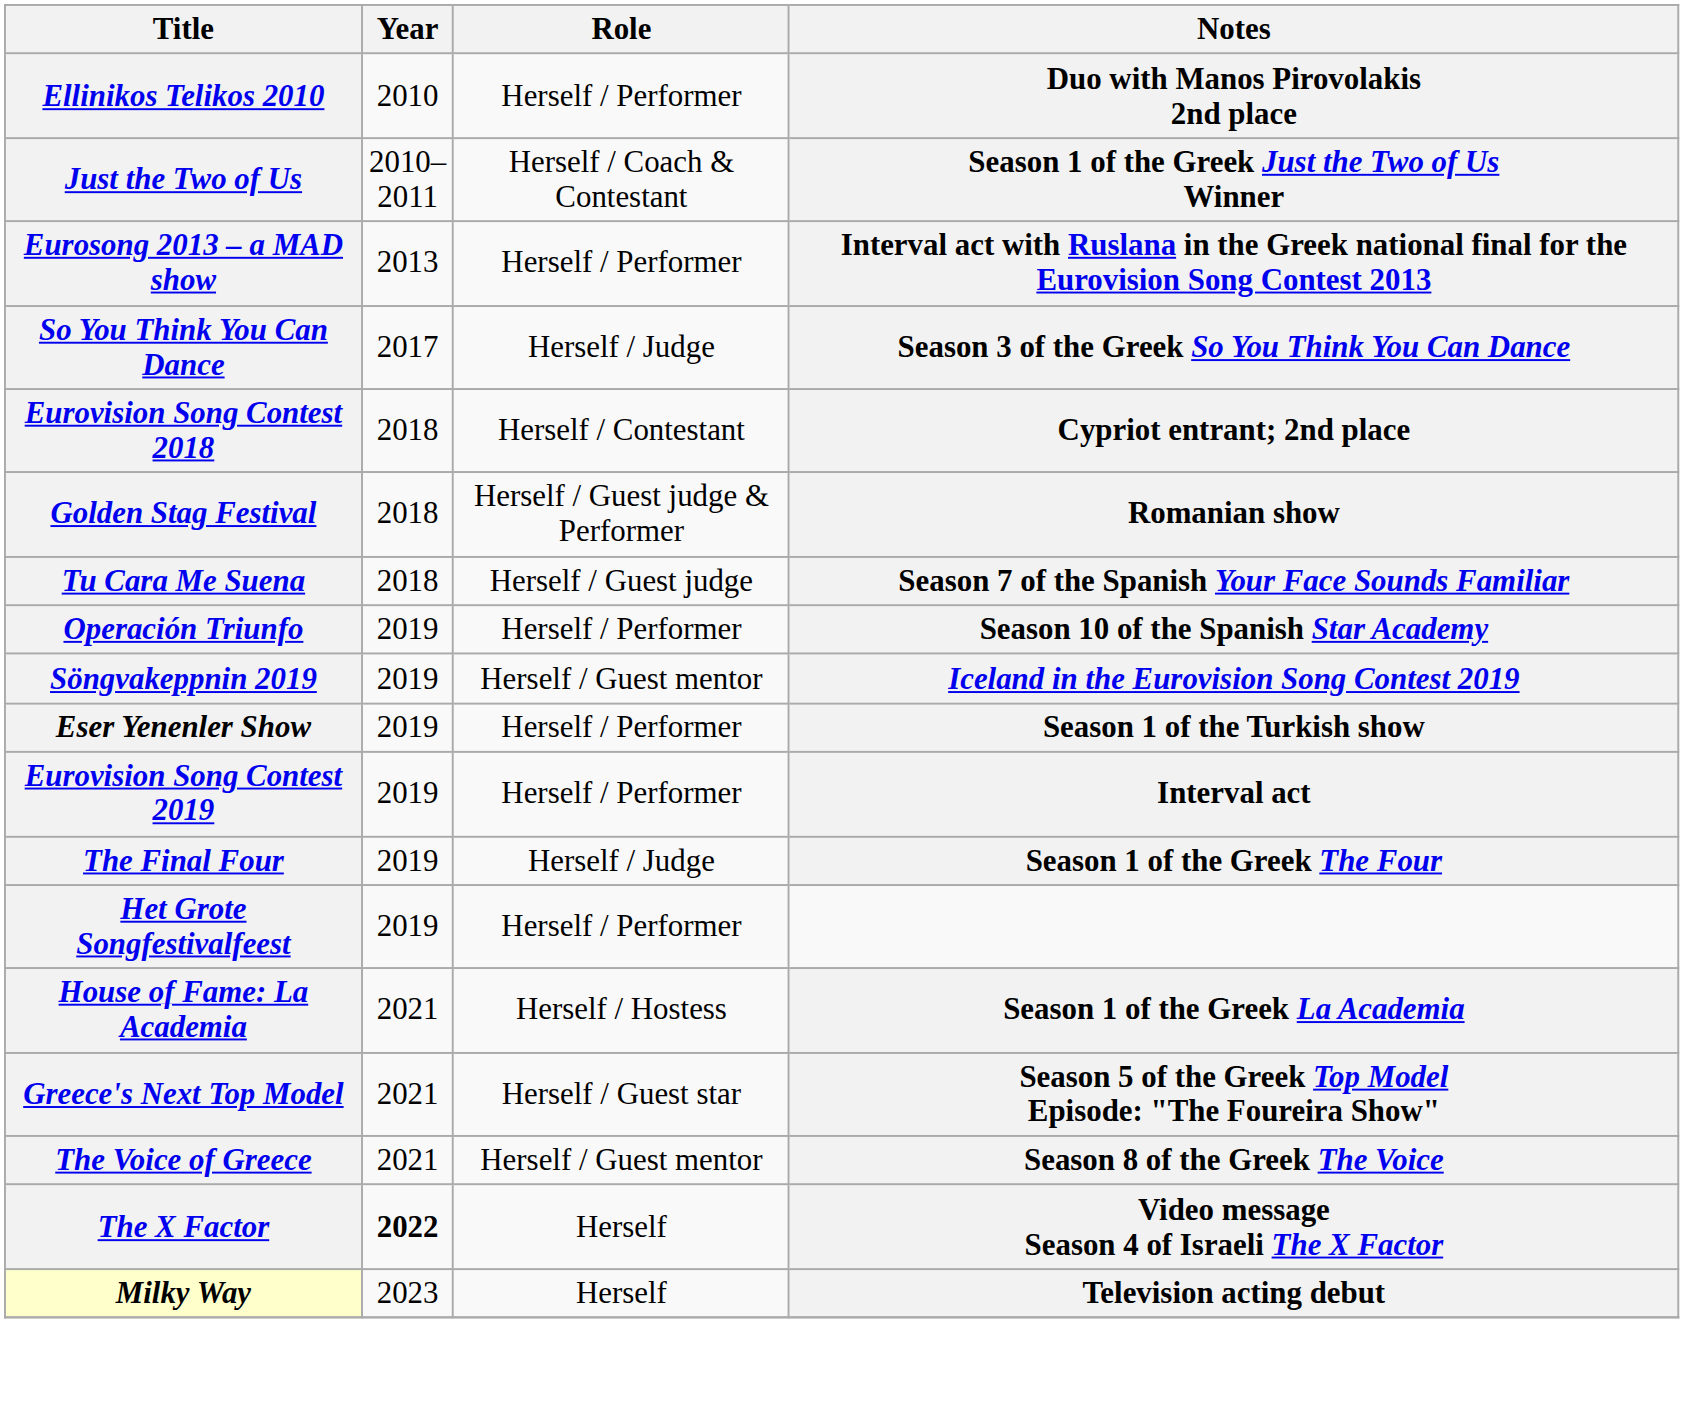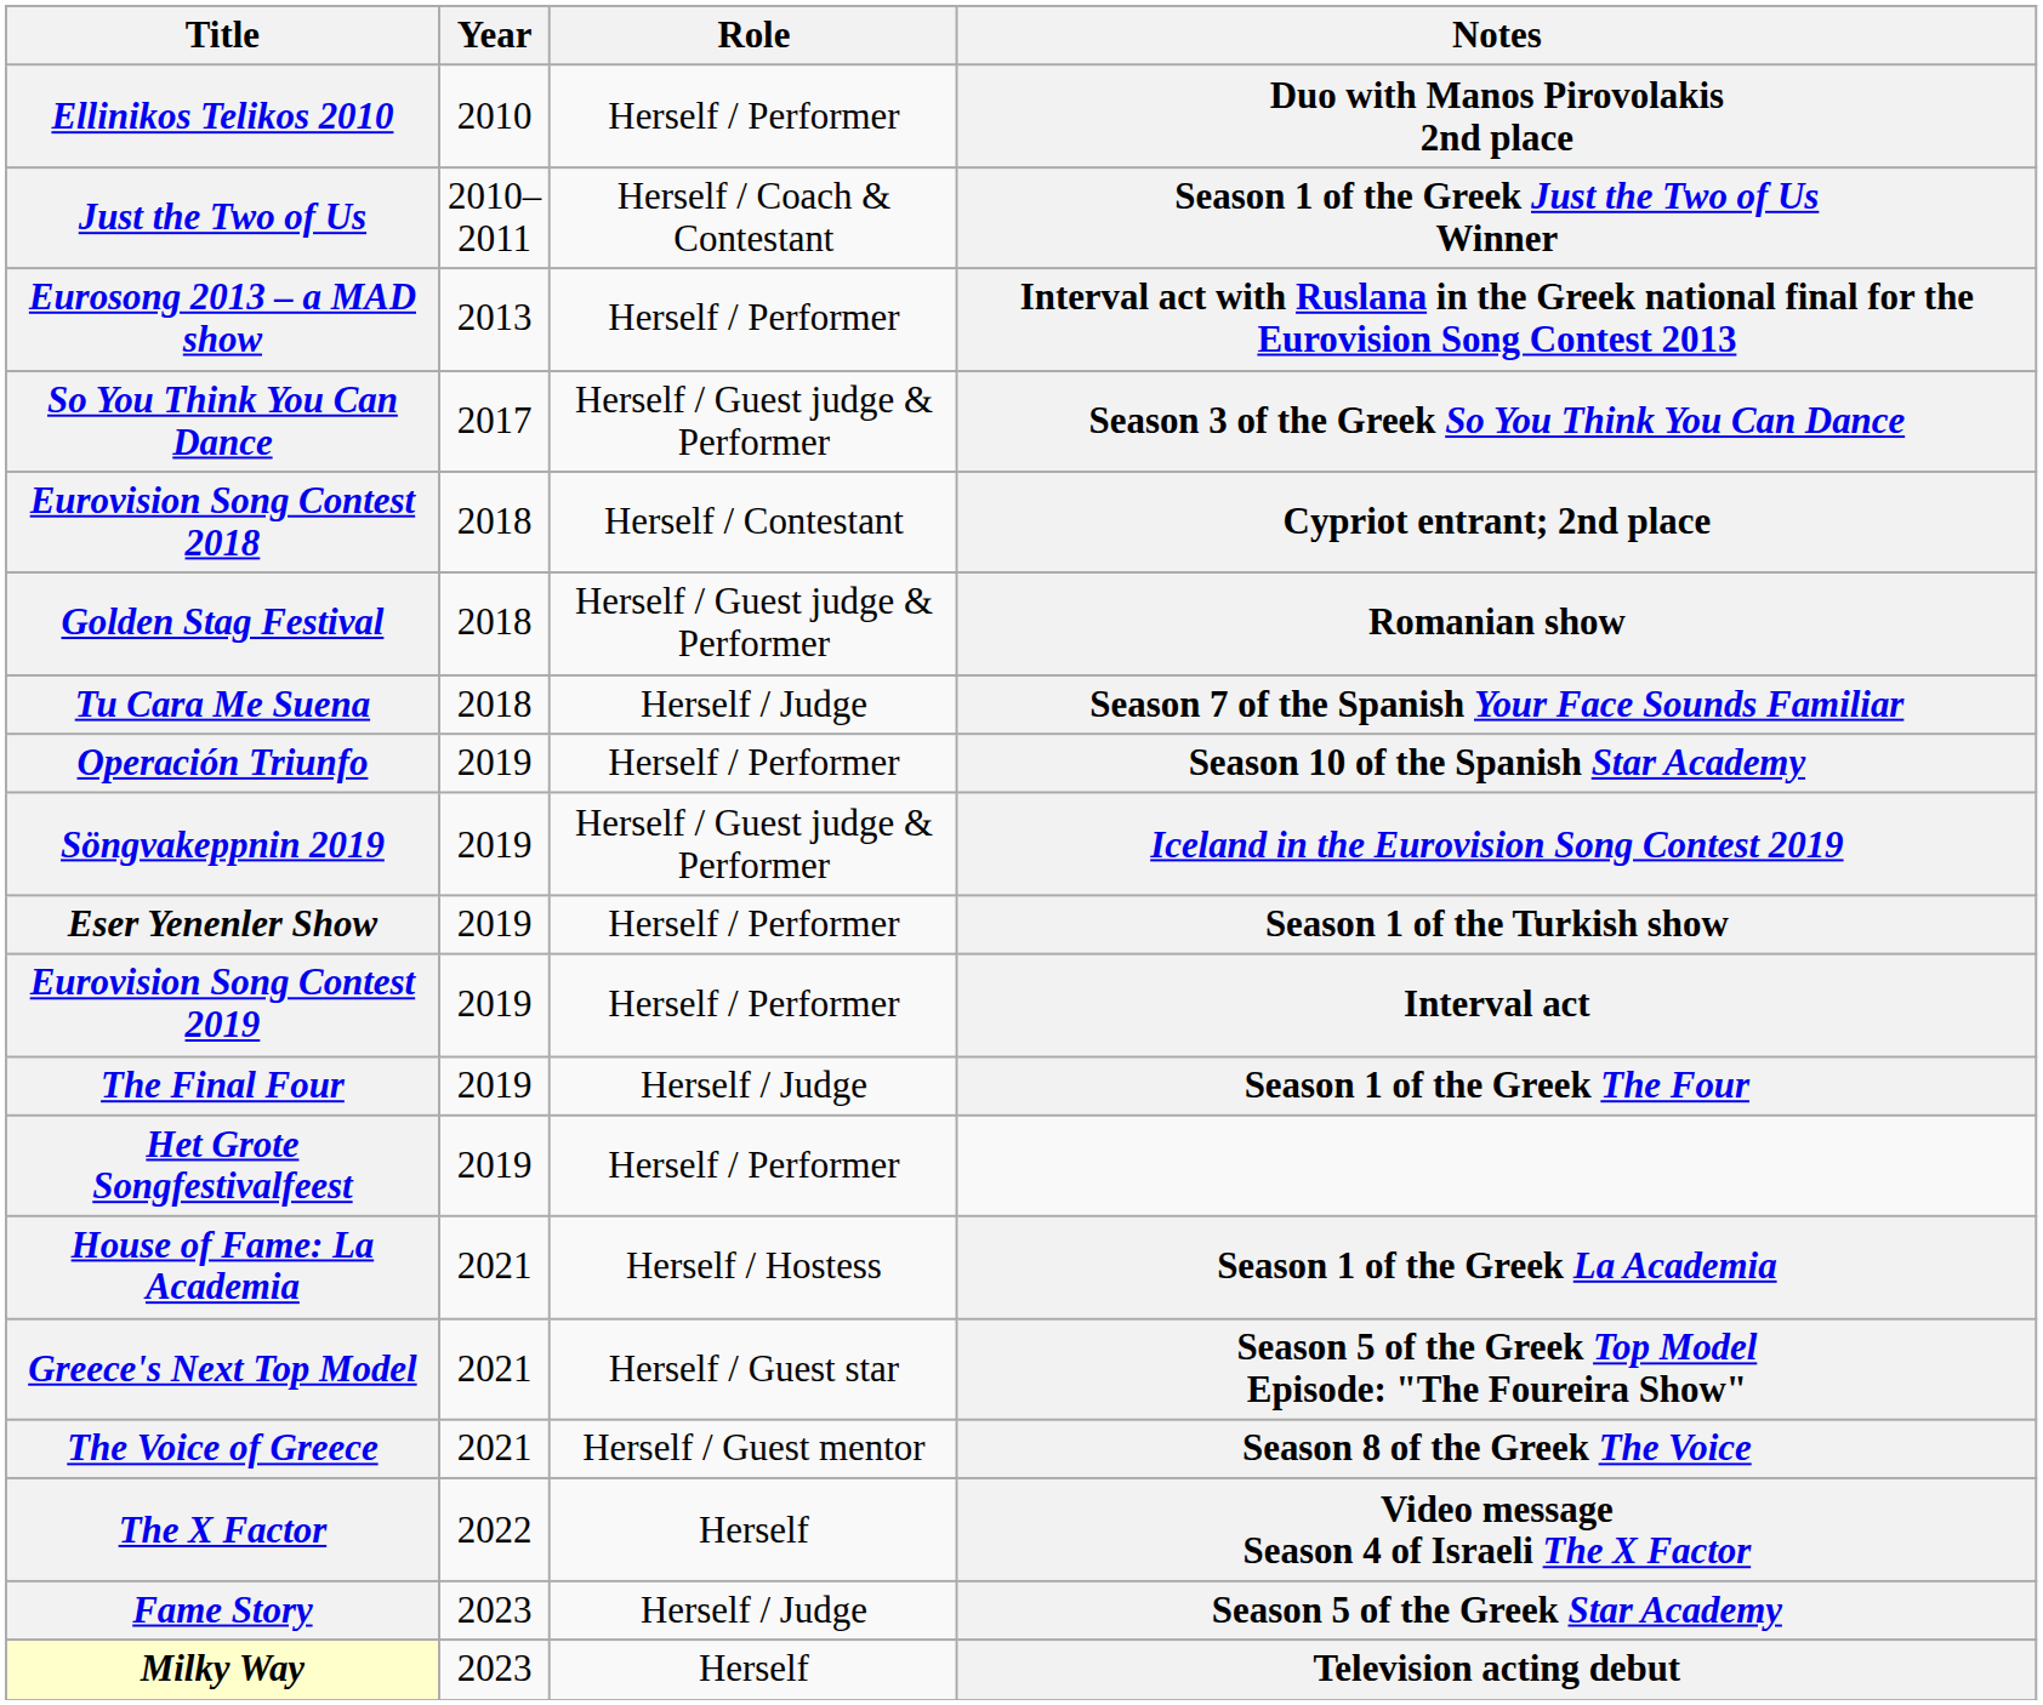So You Think You Can Dance | Role: Herself / Judge -> Herself / Guest judge & Performer
Tu Cara Me Suena | Role: Herself / Guest judge -> Herself / Judge
Söngvakeppnin 2019 | Role: Herself / Guest mentor -> Herself / Guest judge & Performer
The X Factor | Year: bold -> normal
+ row: Fame Story | 2023 | Herself / Judge | Season 5 of the Greek Star Academy
